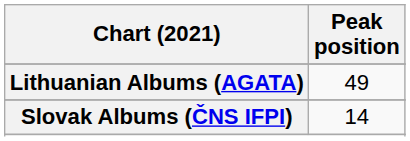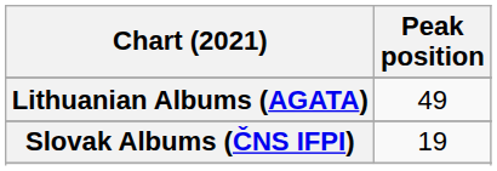Slovak Albums (ČNS IFPI) | Peak position: 14 -> 19
